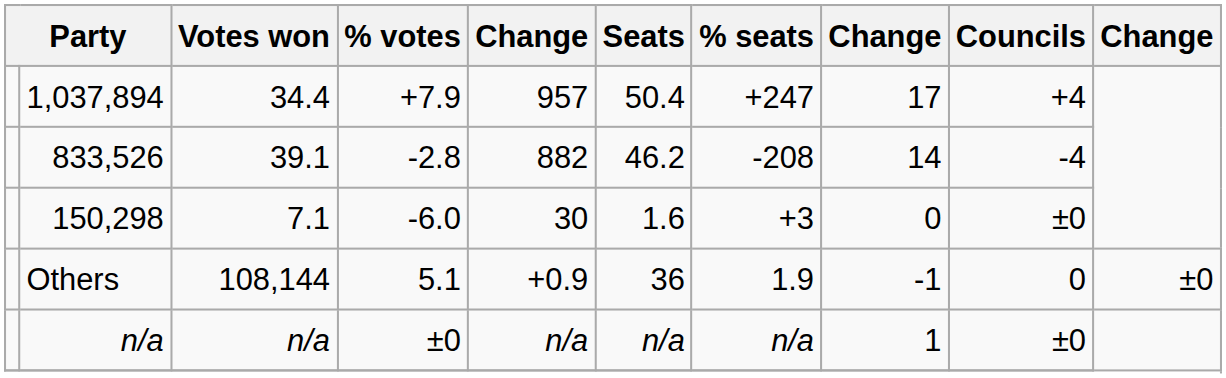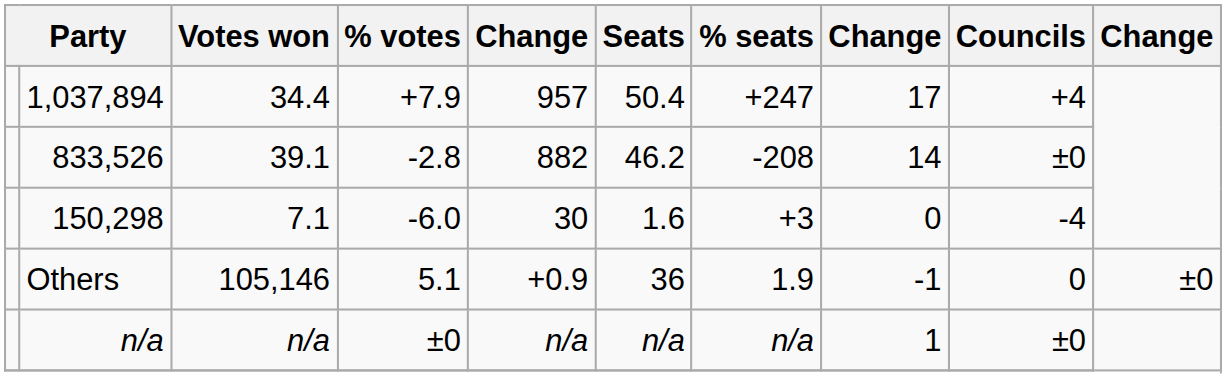833,526 | Councils: -4 -> ±0
150,298 | Councils: ±0 -> -4
Others | Votes won: 108,144 -> 105,146
